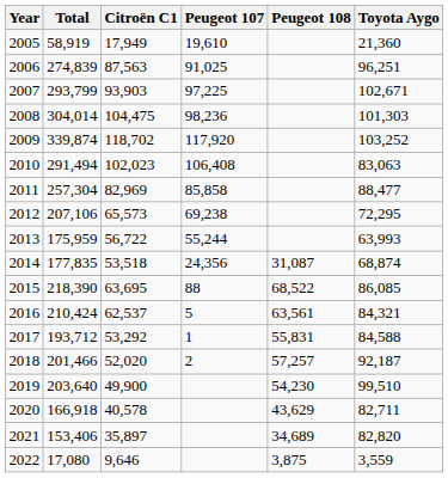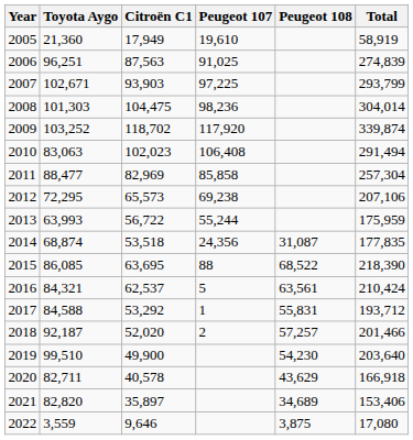columns swapped: Toyota Aygo <-> Total
